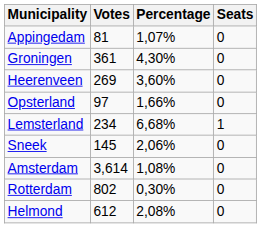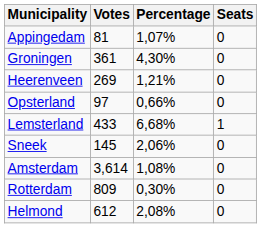Heerenveen | Percentage: 3,60% -> 1,21%
Opsterland | Percentage: 1,66% -> 0,66%
Lemsterland | Votes: 234 -> 433
Rotterdam | Votes: 802 -> 809
